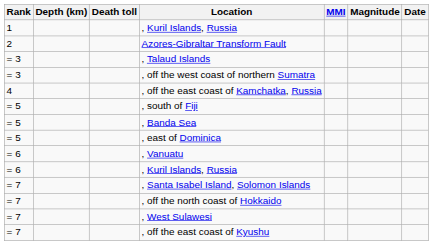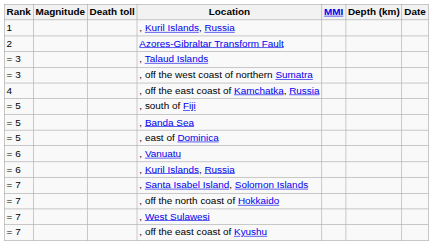columns swapped: Magnitude <-> Depth (km)
